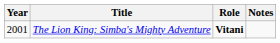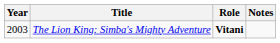The Lion King: Simba's Mighty Adventure | Year: 2001 -> 2003
